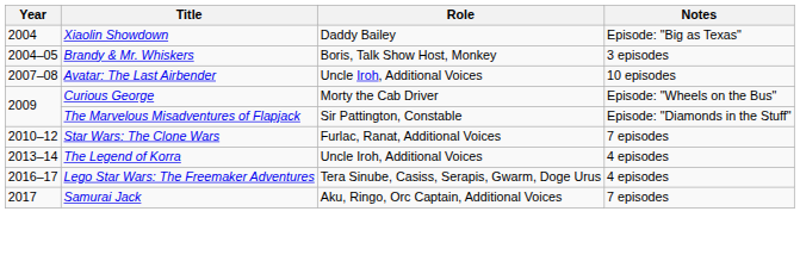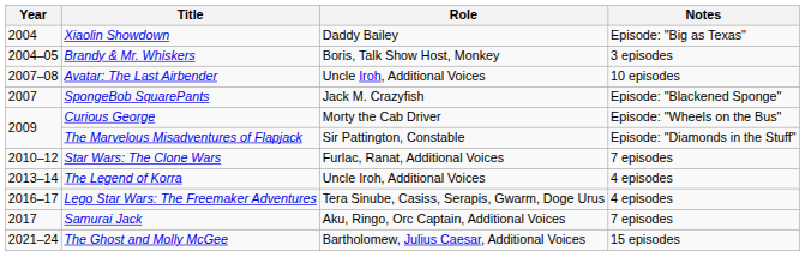+ row: 2007 | SpongeBob SquarePants | Jack M. Crazyfish | Episode: "Blackened Sponge"
+ row: 2021–24 | The Ghost and Molly McGee | Bartholomew, Julius Caesar, Additional Voices | 15 episodes
